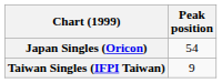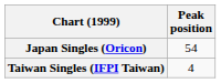Taiwan Singles (IFPI Taiwan) | Peak position: 9 -> 4
